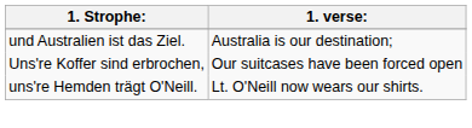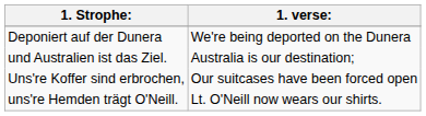+ row: Deponiert auf der Dunera | We're being deported on the Dunera
